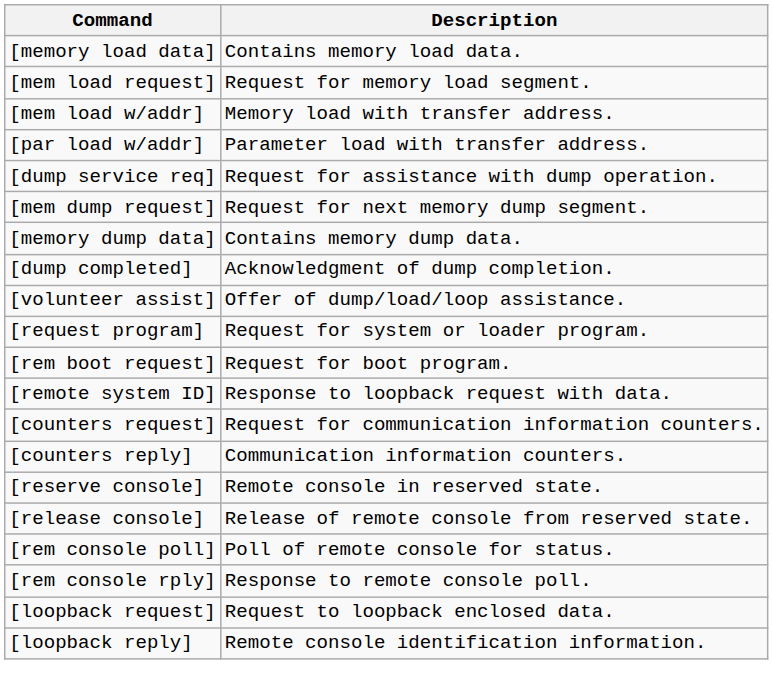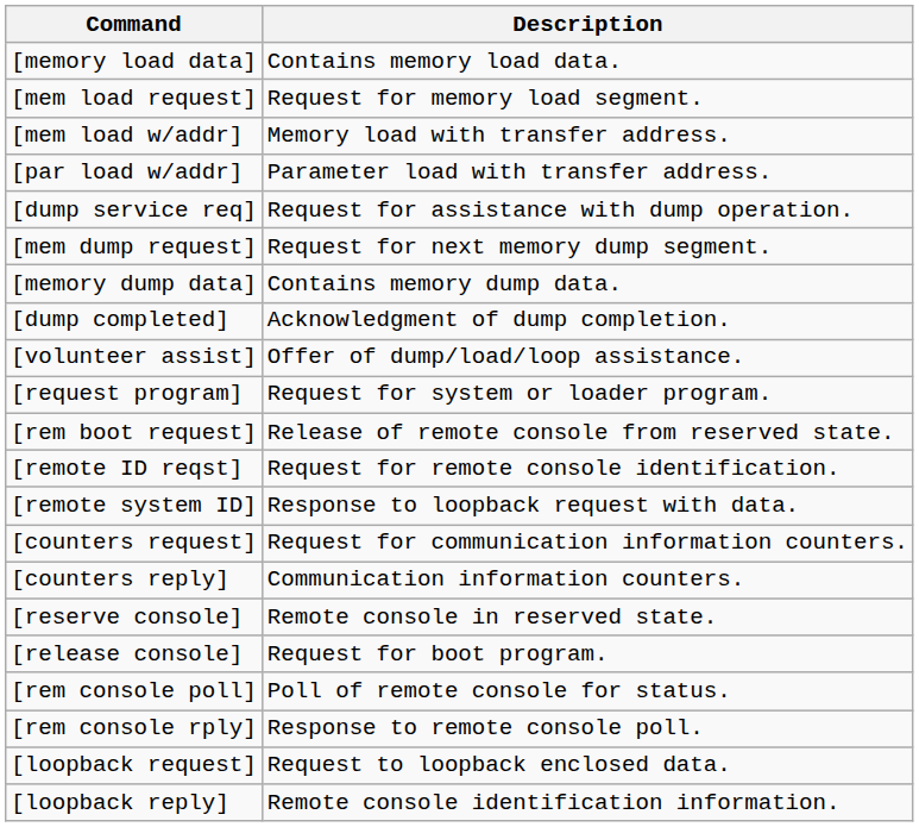[rem boot request] | Description: Request for boot program. -> Release of remote console from reserved state.
+ row: [remote ID reqst] | Request for remote console identification.
[release console] | Description: Release of remote console from reserved state. -> Request for boot program.
